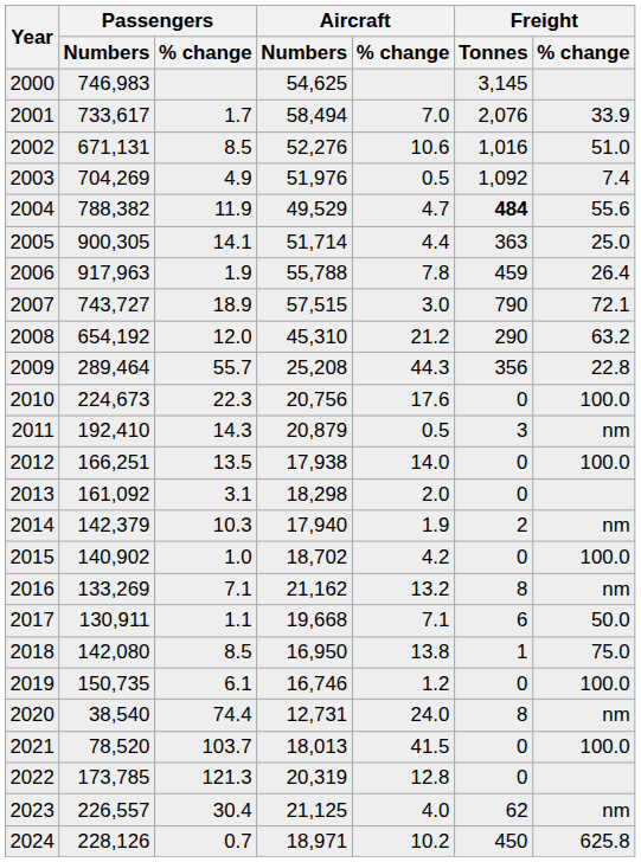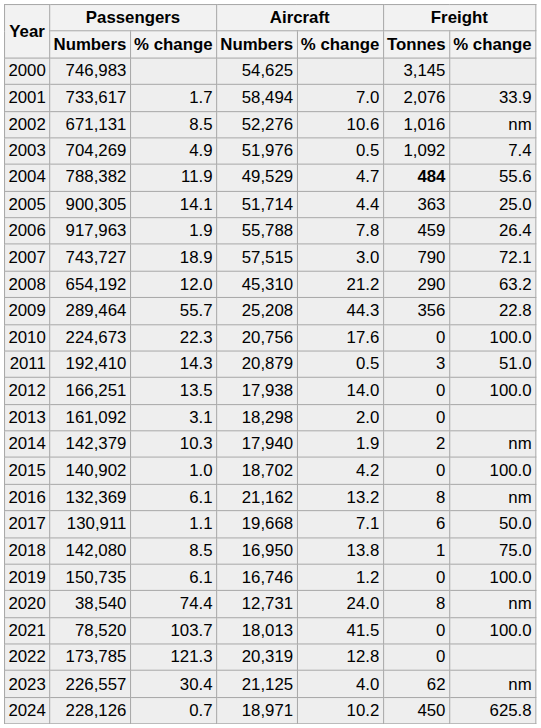2002 | Freight / % change: 51.0 -> nm
2011 | Freight / % change: nm -> 51.0
2016 | Passengers / Numbers: 133,269 -> 132,369
2016 | Passengers / % change: 7.1 -> 6.1
